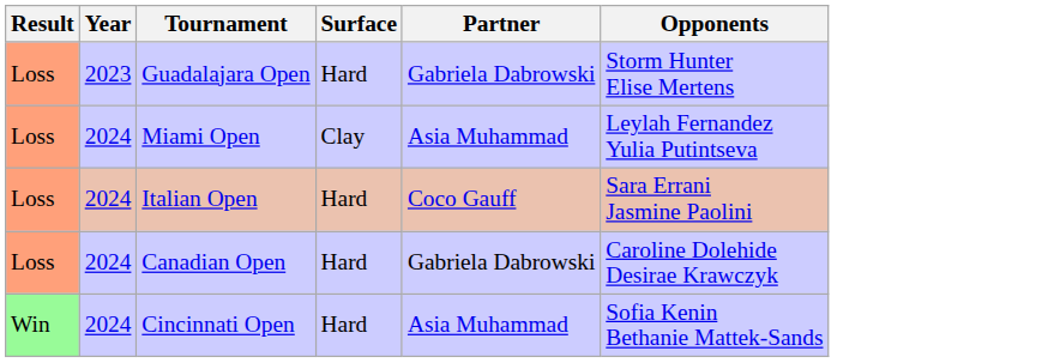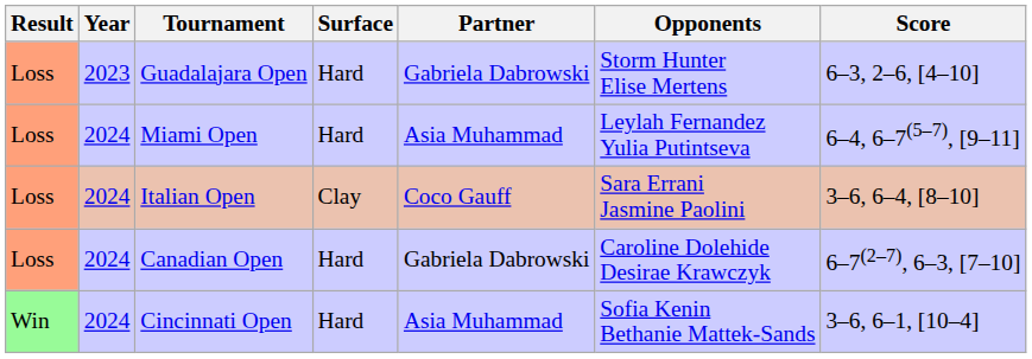+ column: Score | 6–3, 2–6, [4–10] | 6–4, 6–7(5–7), [9–11] | 3–6, 6–4, [8–10] | 6–7(2–7), 6–3, [7–10] | 3–6, 6–1, [10–4]
Miami Open | Surface: Clay -> Hard
Italian Open | Surface: Hard -> Clay
